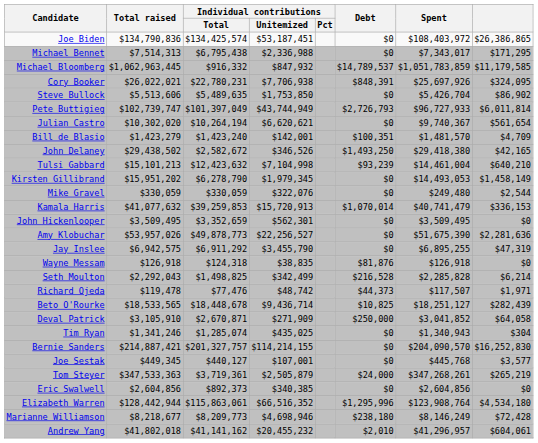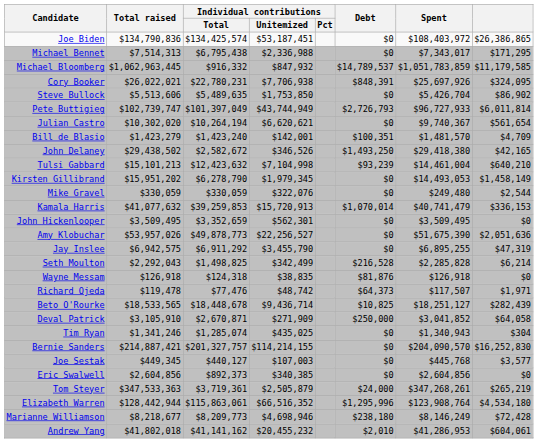Amy Klobuchar | column 8: $2,281,636 -> $2,051,636
rows swapped: Wayne Messam <-> Seth Moulton
Richard Ojeda | Debt: $44,373 -> $64,373
Joe Sestak | Individual contributions / Unitemized: $107,001 -> $107,003
rows swapped: Tom Steyer <-> Eric Swalwell
Andrew Yang | Spent: $41,296,957 -> $41,286,953
